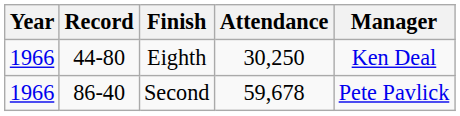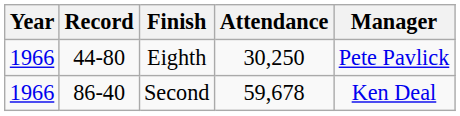Eighth | Manager: Ken Deal -> Pete Pavlick
Second | Manager: Pete Pavlick -> Ken Deal
